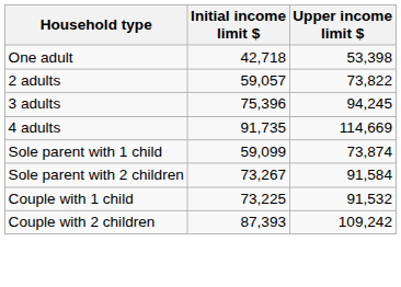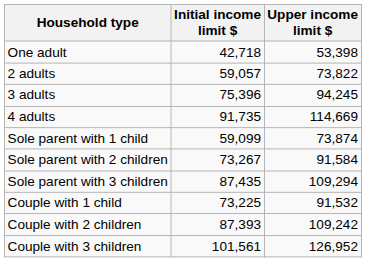+ row: Sole parent with 3 children | 87,435 | 109,294
+ row: Couple with 3 children | 101,561 | 126,952
